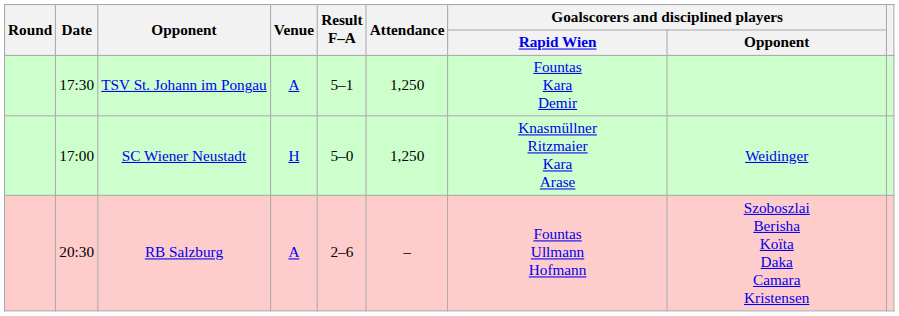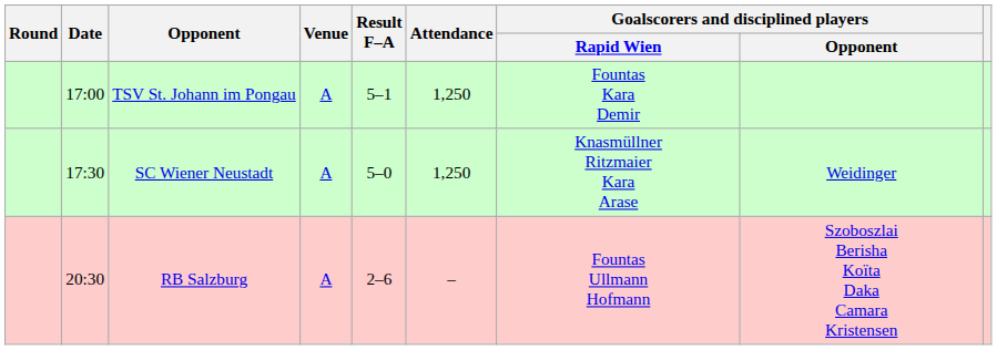TSV St. Johann im Pongau | Date: 17:30 -> 17:00
SC Wiener Neustadt | Date: 17:00 -> 17:30
SC Wiener Neustadt | Venue: H -> A
